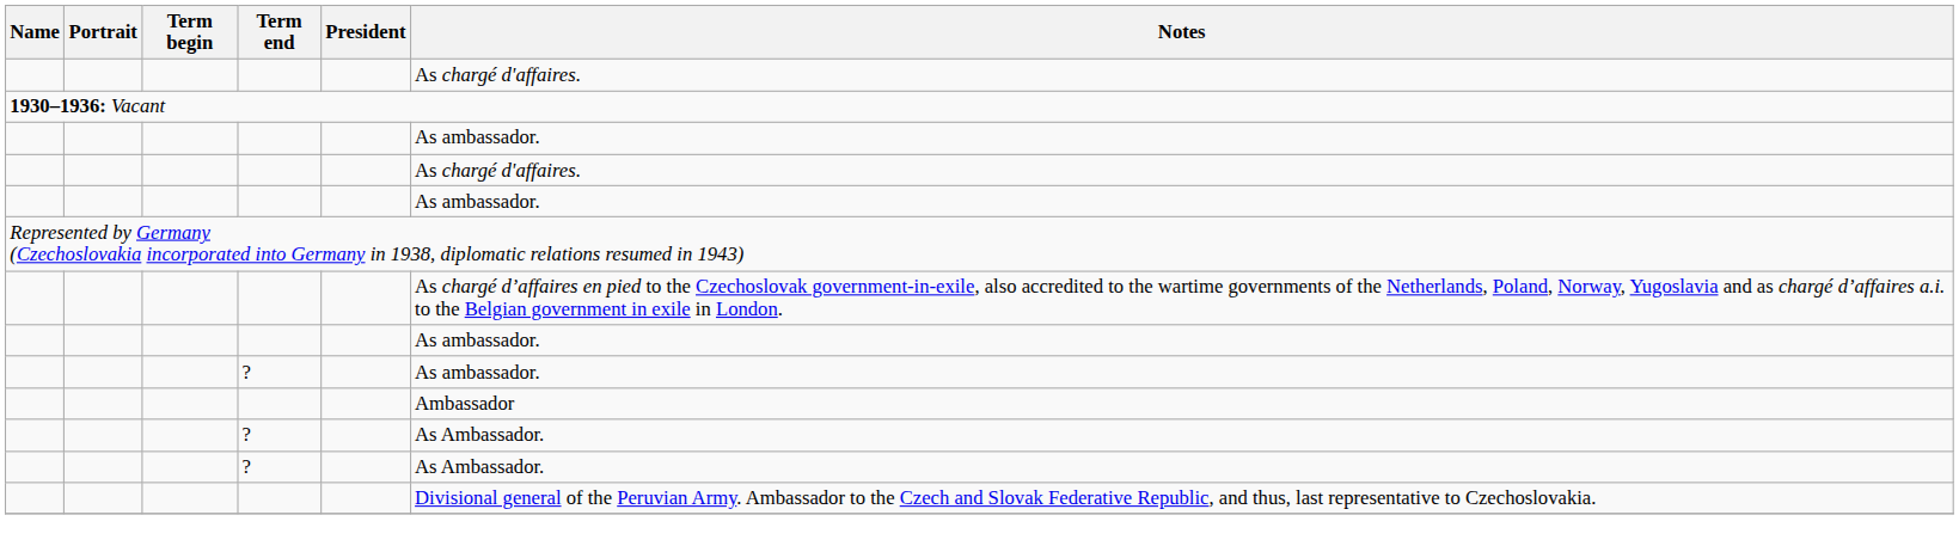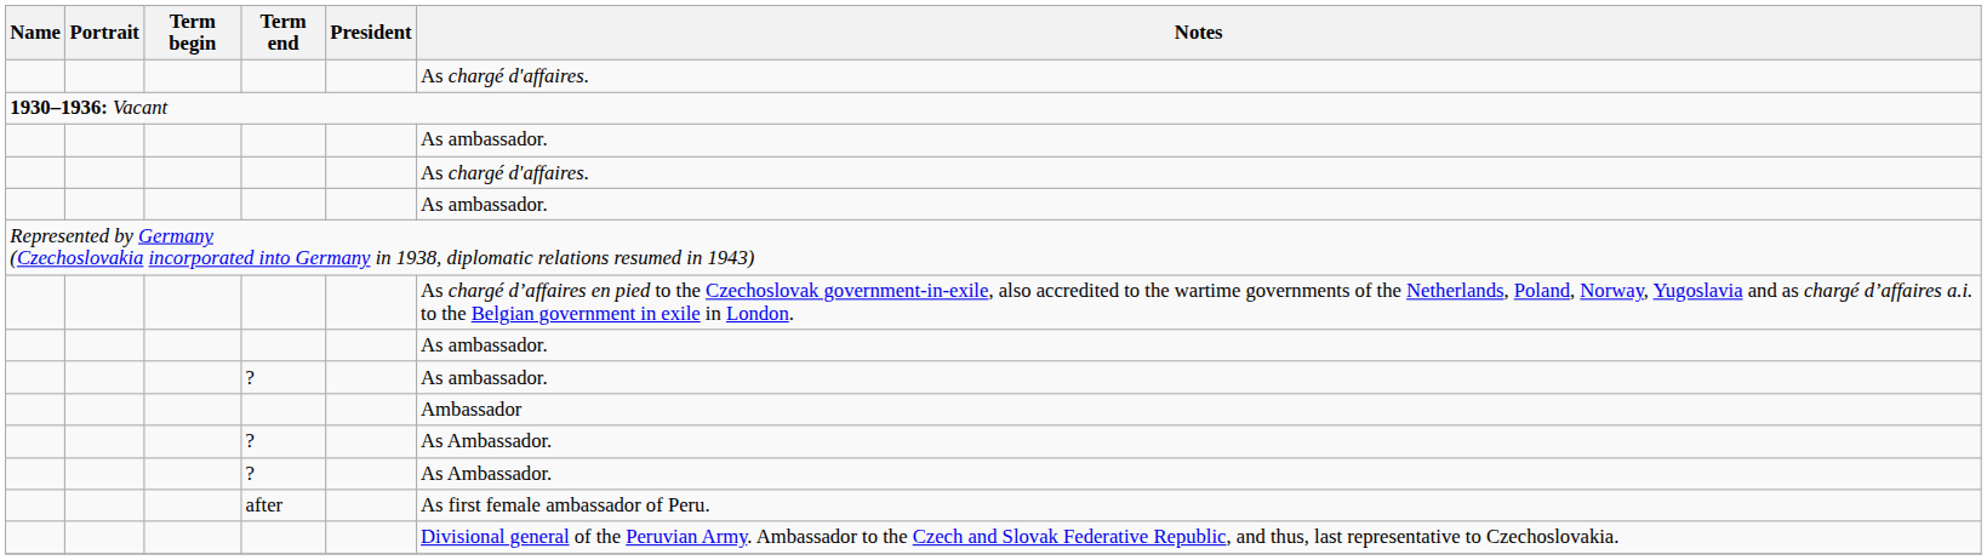+ row: after | As first female ambassador of Peru.
